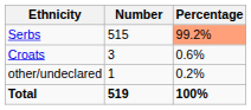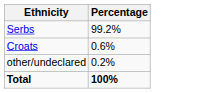- column: Number | 515 | 3 | 1 | 519
Serbs | Percentage: lightsalmon background -> no background
